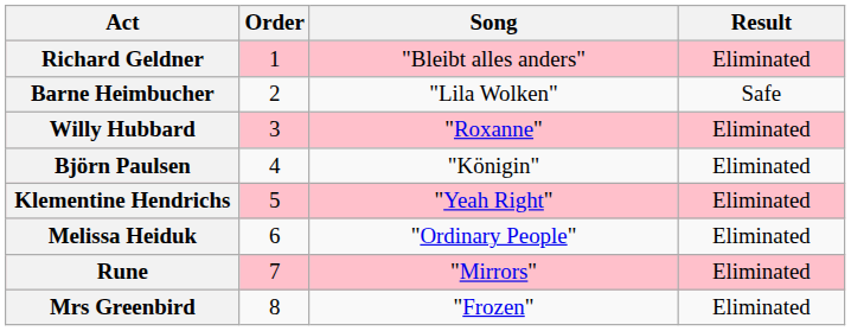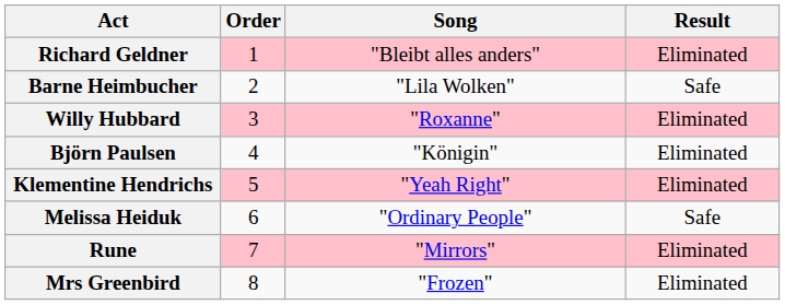Melissa Heiduk | Result: Eliminated -> Safe
